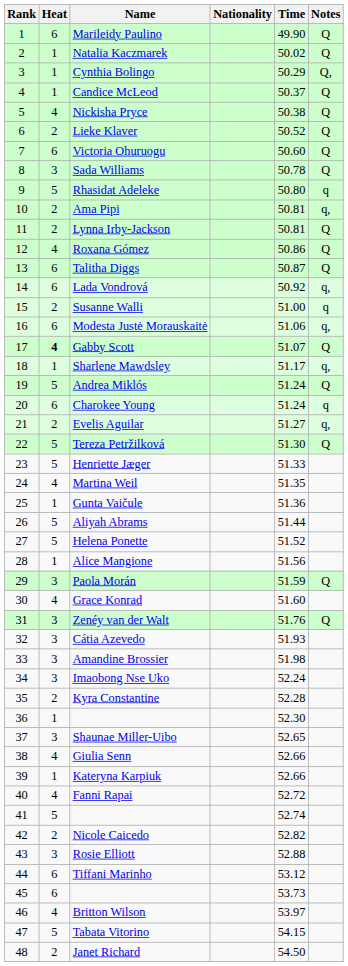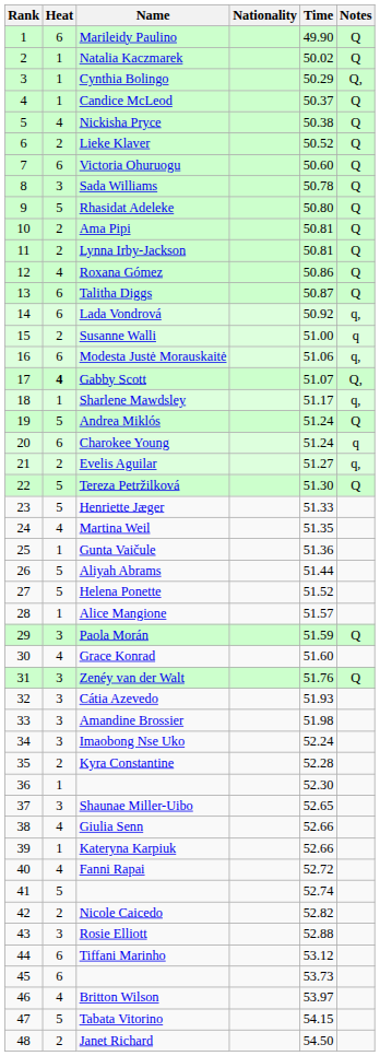Rhasidat Adeleke | Notes: q -> Q
Ama Pipi | Notes: q, -> Q
Gabby Scott | Notes: Q -> Q,
Alice Mangione | Time: 51.56 -> 51.57
